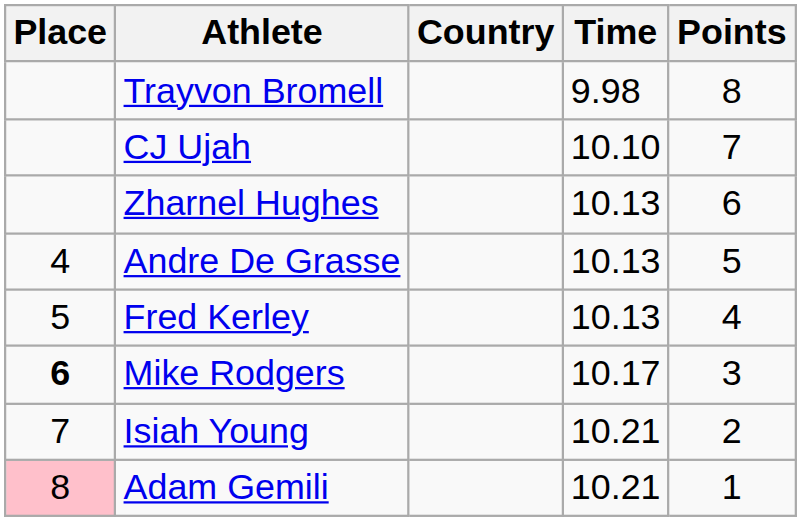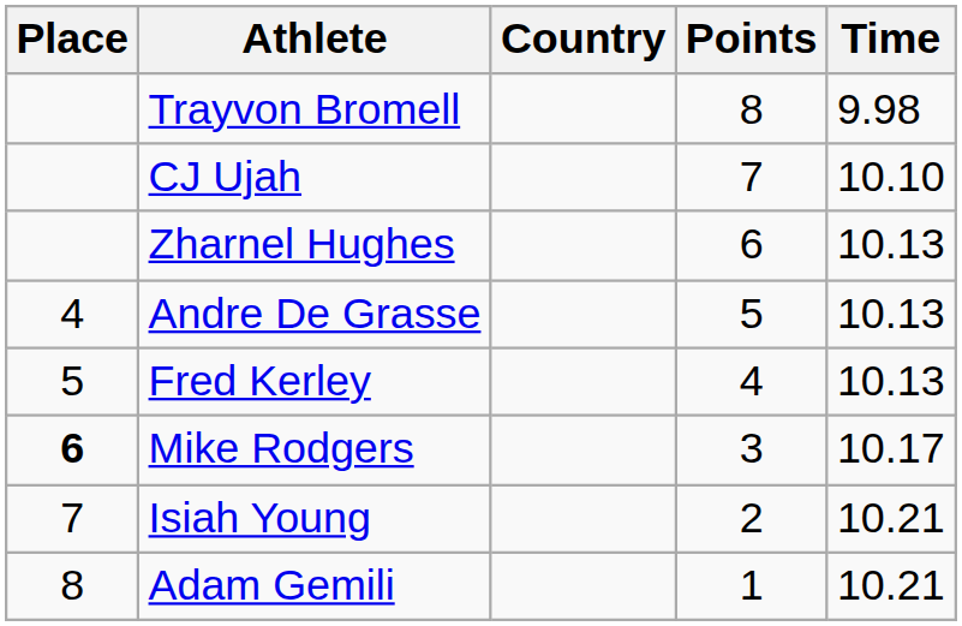columns swapped: Time <-> Points
Adam Gemili | Place: pink background -> no background
